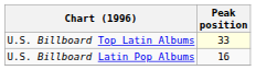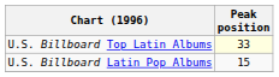U.S. Billboard Latin Pop Albums | Peak position: 16 -> 15
